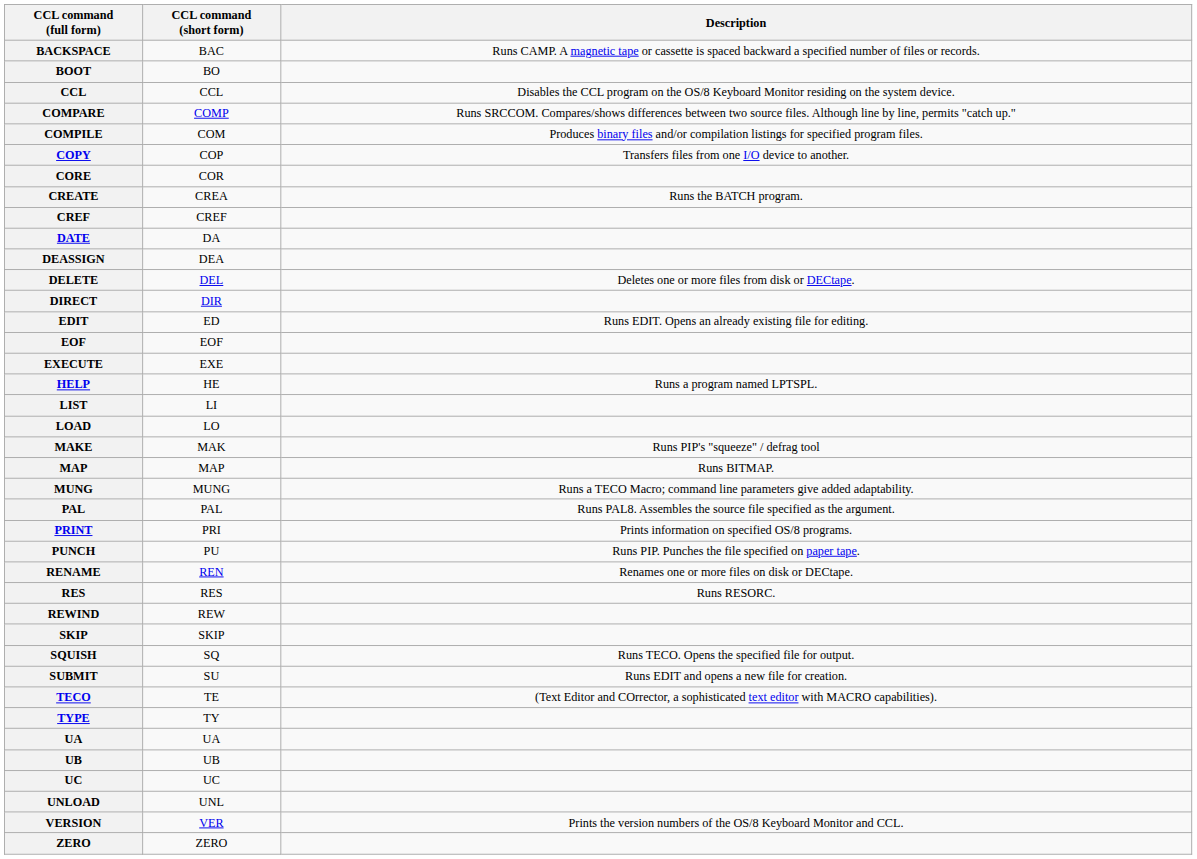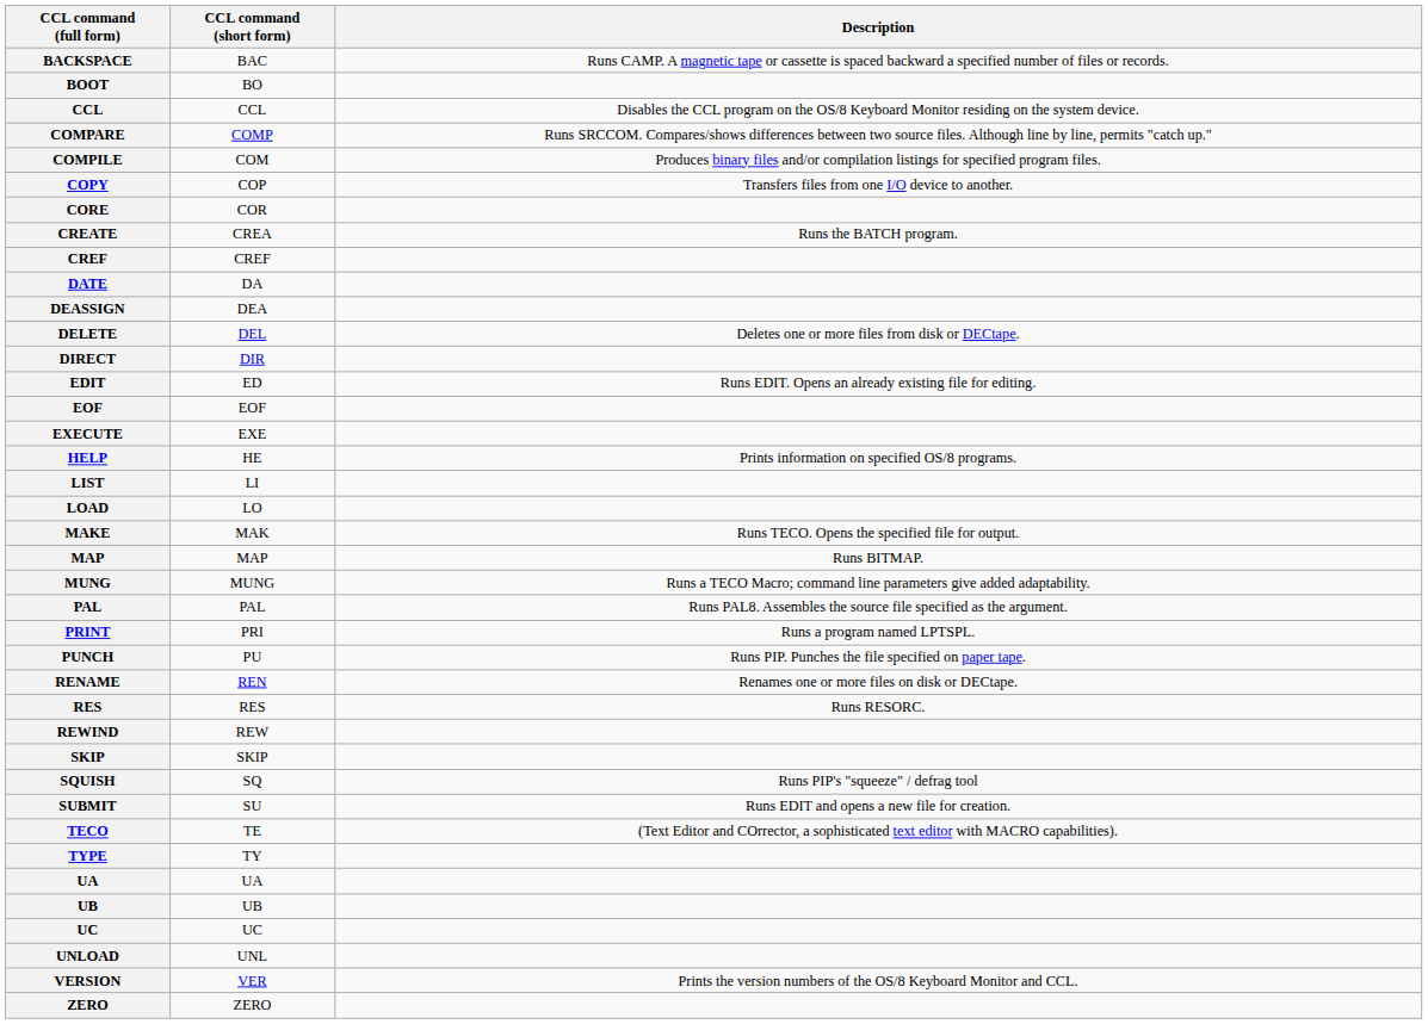HELP | Description: Runs a program named LPTSPL. -> Prints information on specified OS/8 programs.
MAKE | Description: Runs PIP's "squeeze" / defrag tool -> Runs TECO. Opens the specified file for output.
PRINT | Description: Prints information on specified OS/8 programs. -> Runs a program named LPTSPL.
SQUISH | Description: Runs TECO. Opens the specified file for output. -> Runs PIP's "squeeze" / defrag tool
